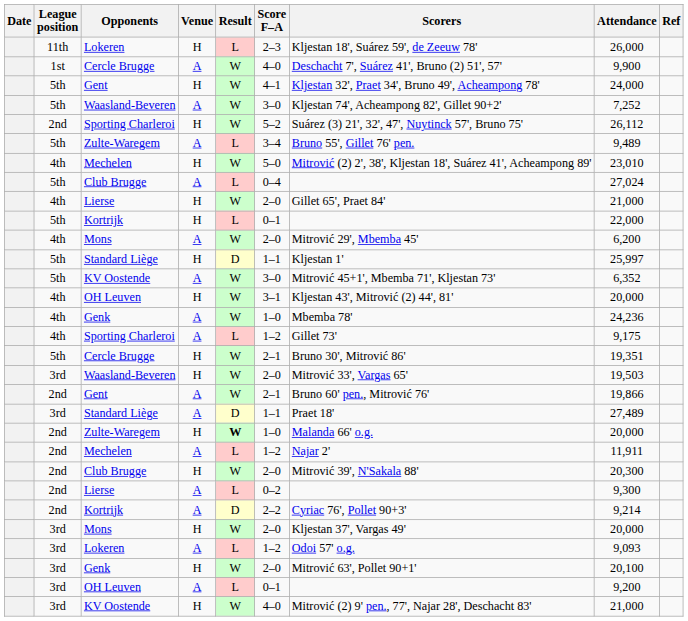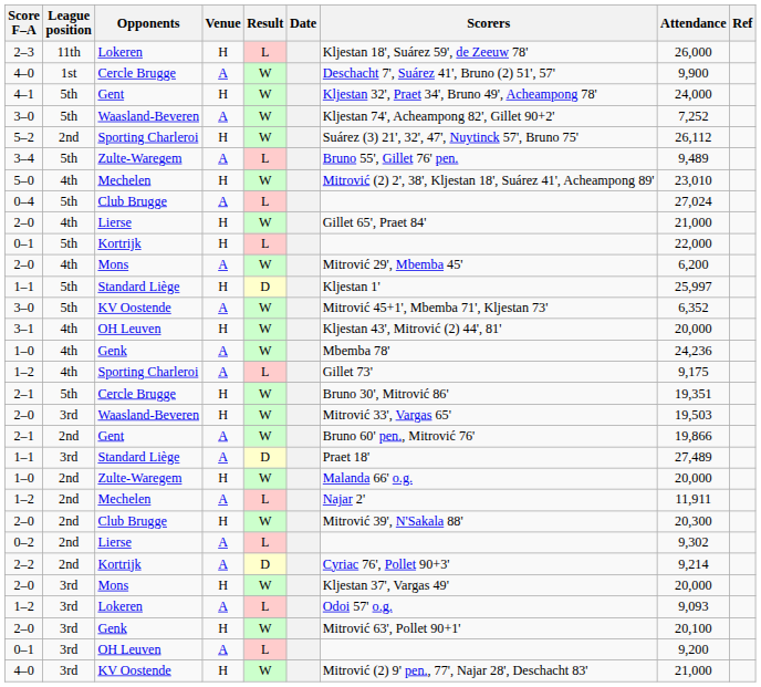columns swapped: Date <-> Score F–A
2nd / Zulte-Waregem | Result: bold -> normal
2nd / Lierse | Attendance: 9,300 -> 9,302
